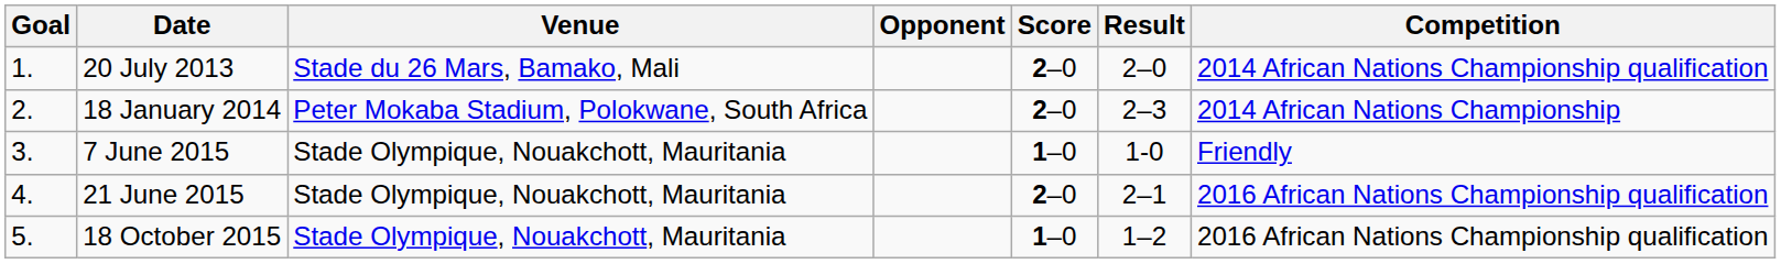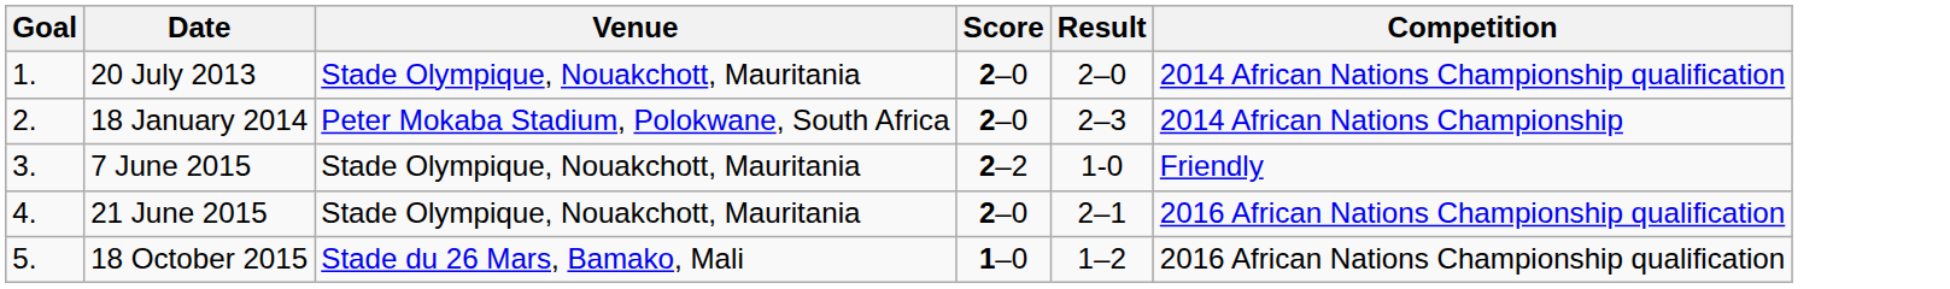- column: Opponent
20 July 2013 | Venue: Stade du 26 Mars, Bamako, Mali -> Stade Olympique, Nouakchott, Mauritania
7 June 2015 | Score: 1–0 -> 2–2
18 October 2015 | Venue: Stade Olympique, Nouakchott, Mauritania -> Stade du 26 Mars, Bamako, Mali
